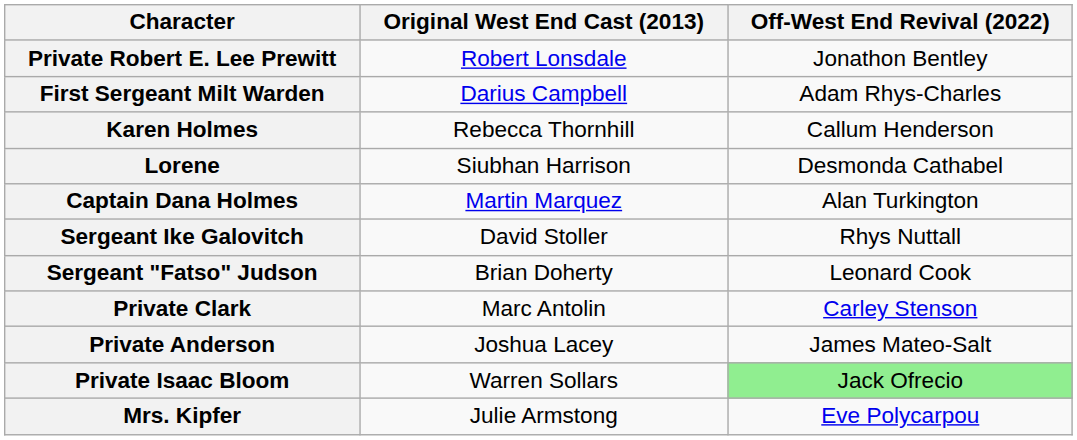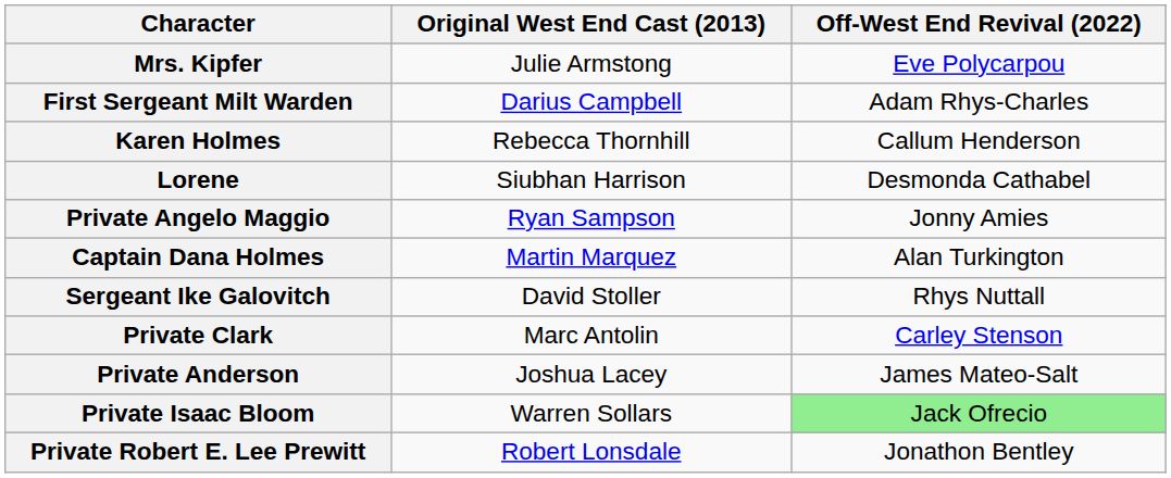rows swapped: Private Robert E. Lee Prewitt <-> Mrs. Kipfer
+ row: Private Angelo Maggio | Ryan Sampson | Jonny Amies
- row: Sergeant "Fatso" Judson | Brian Doherty | Leonard Cook
